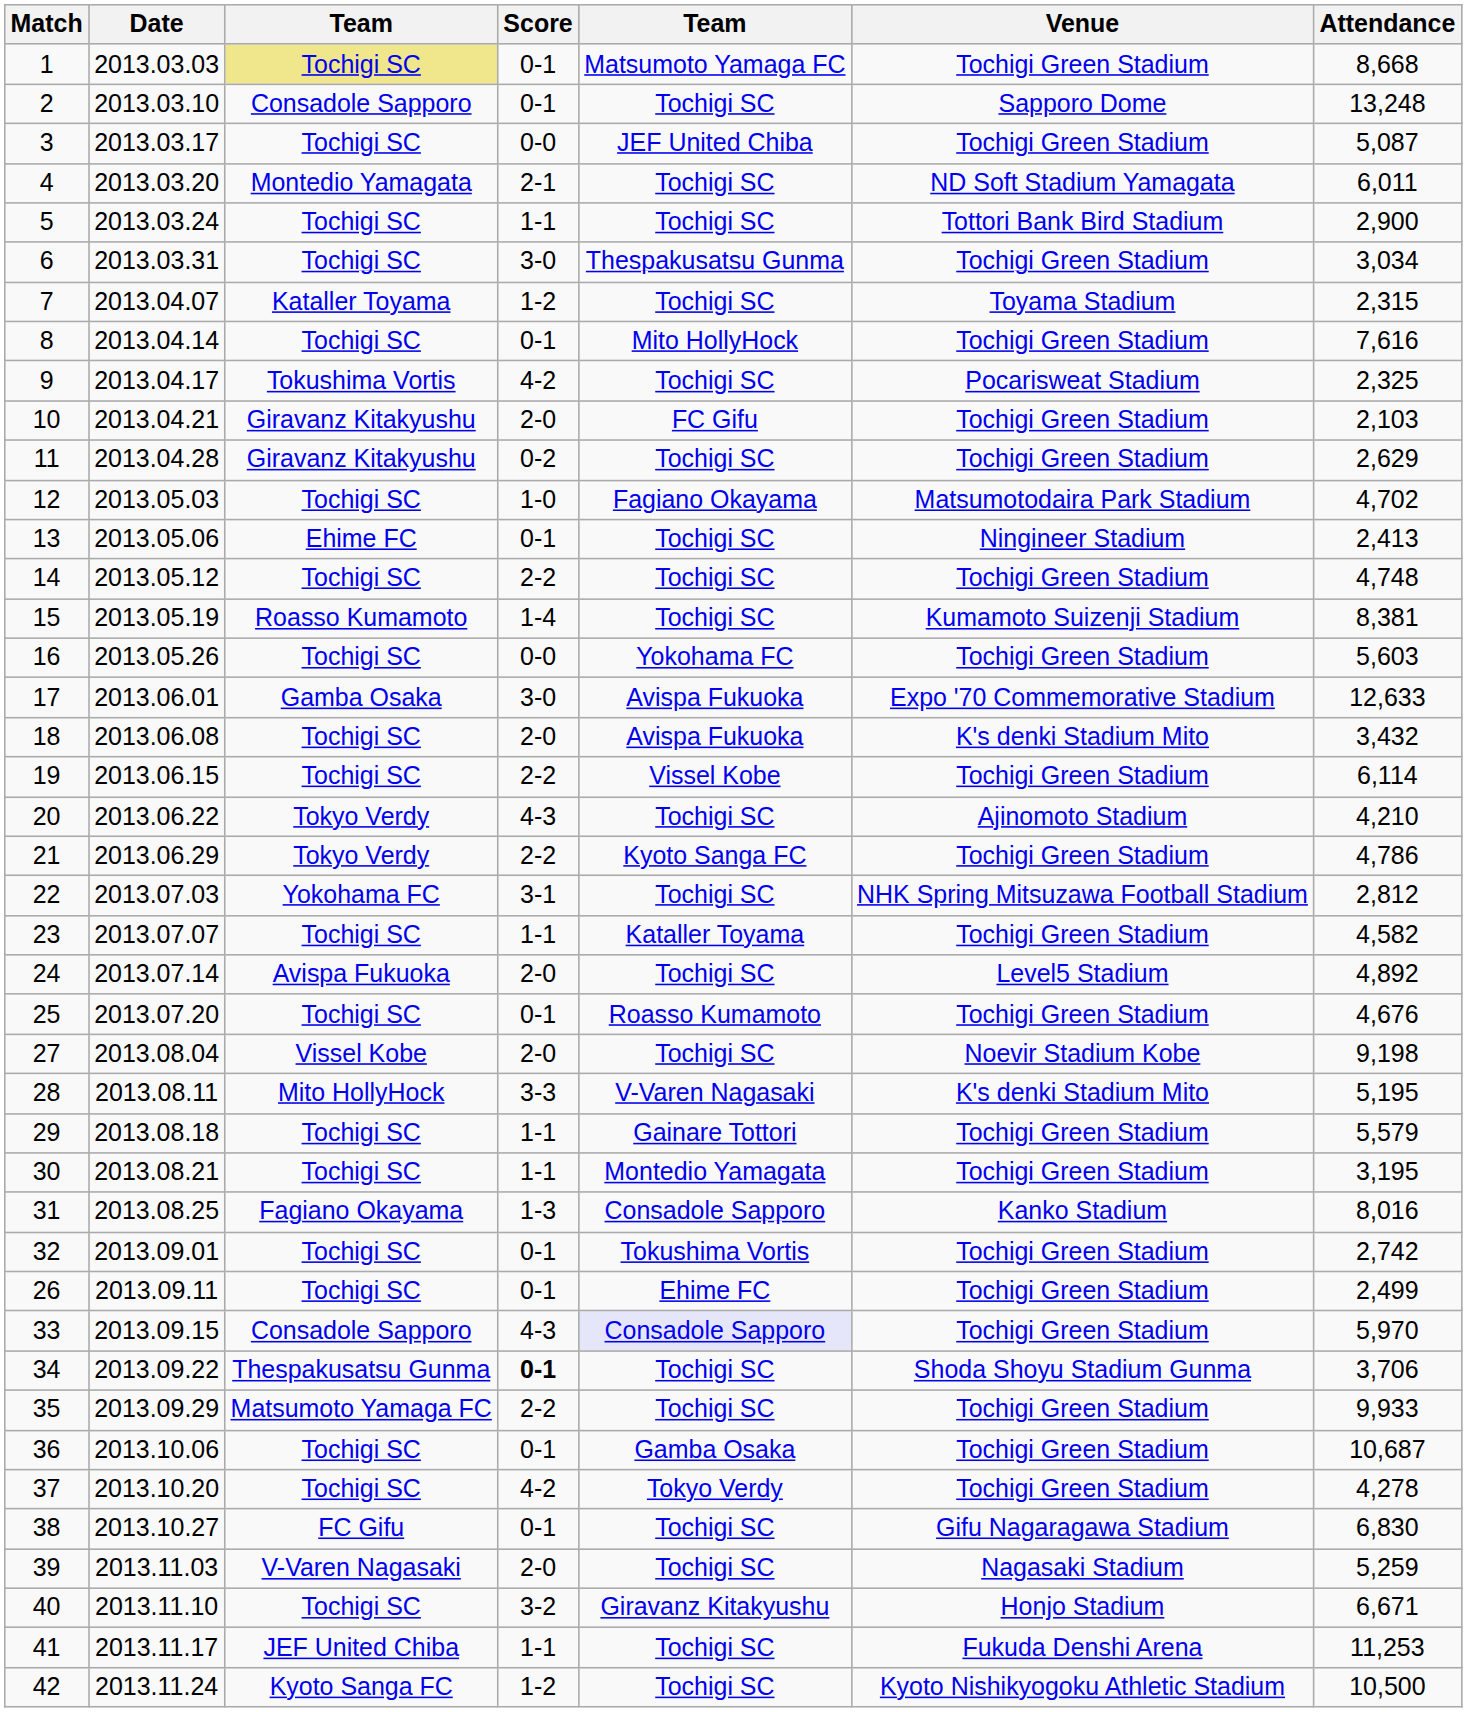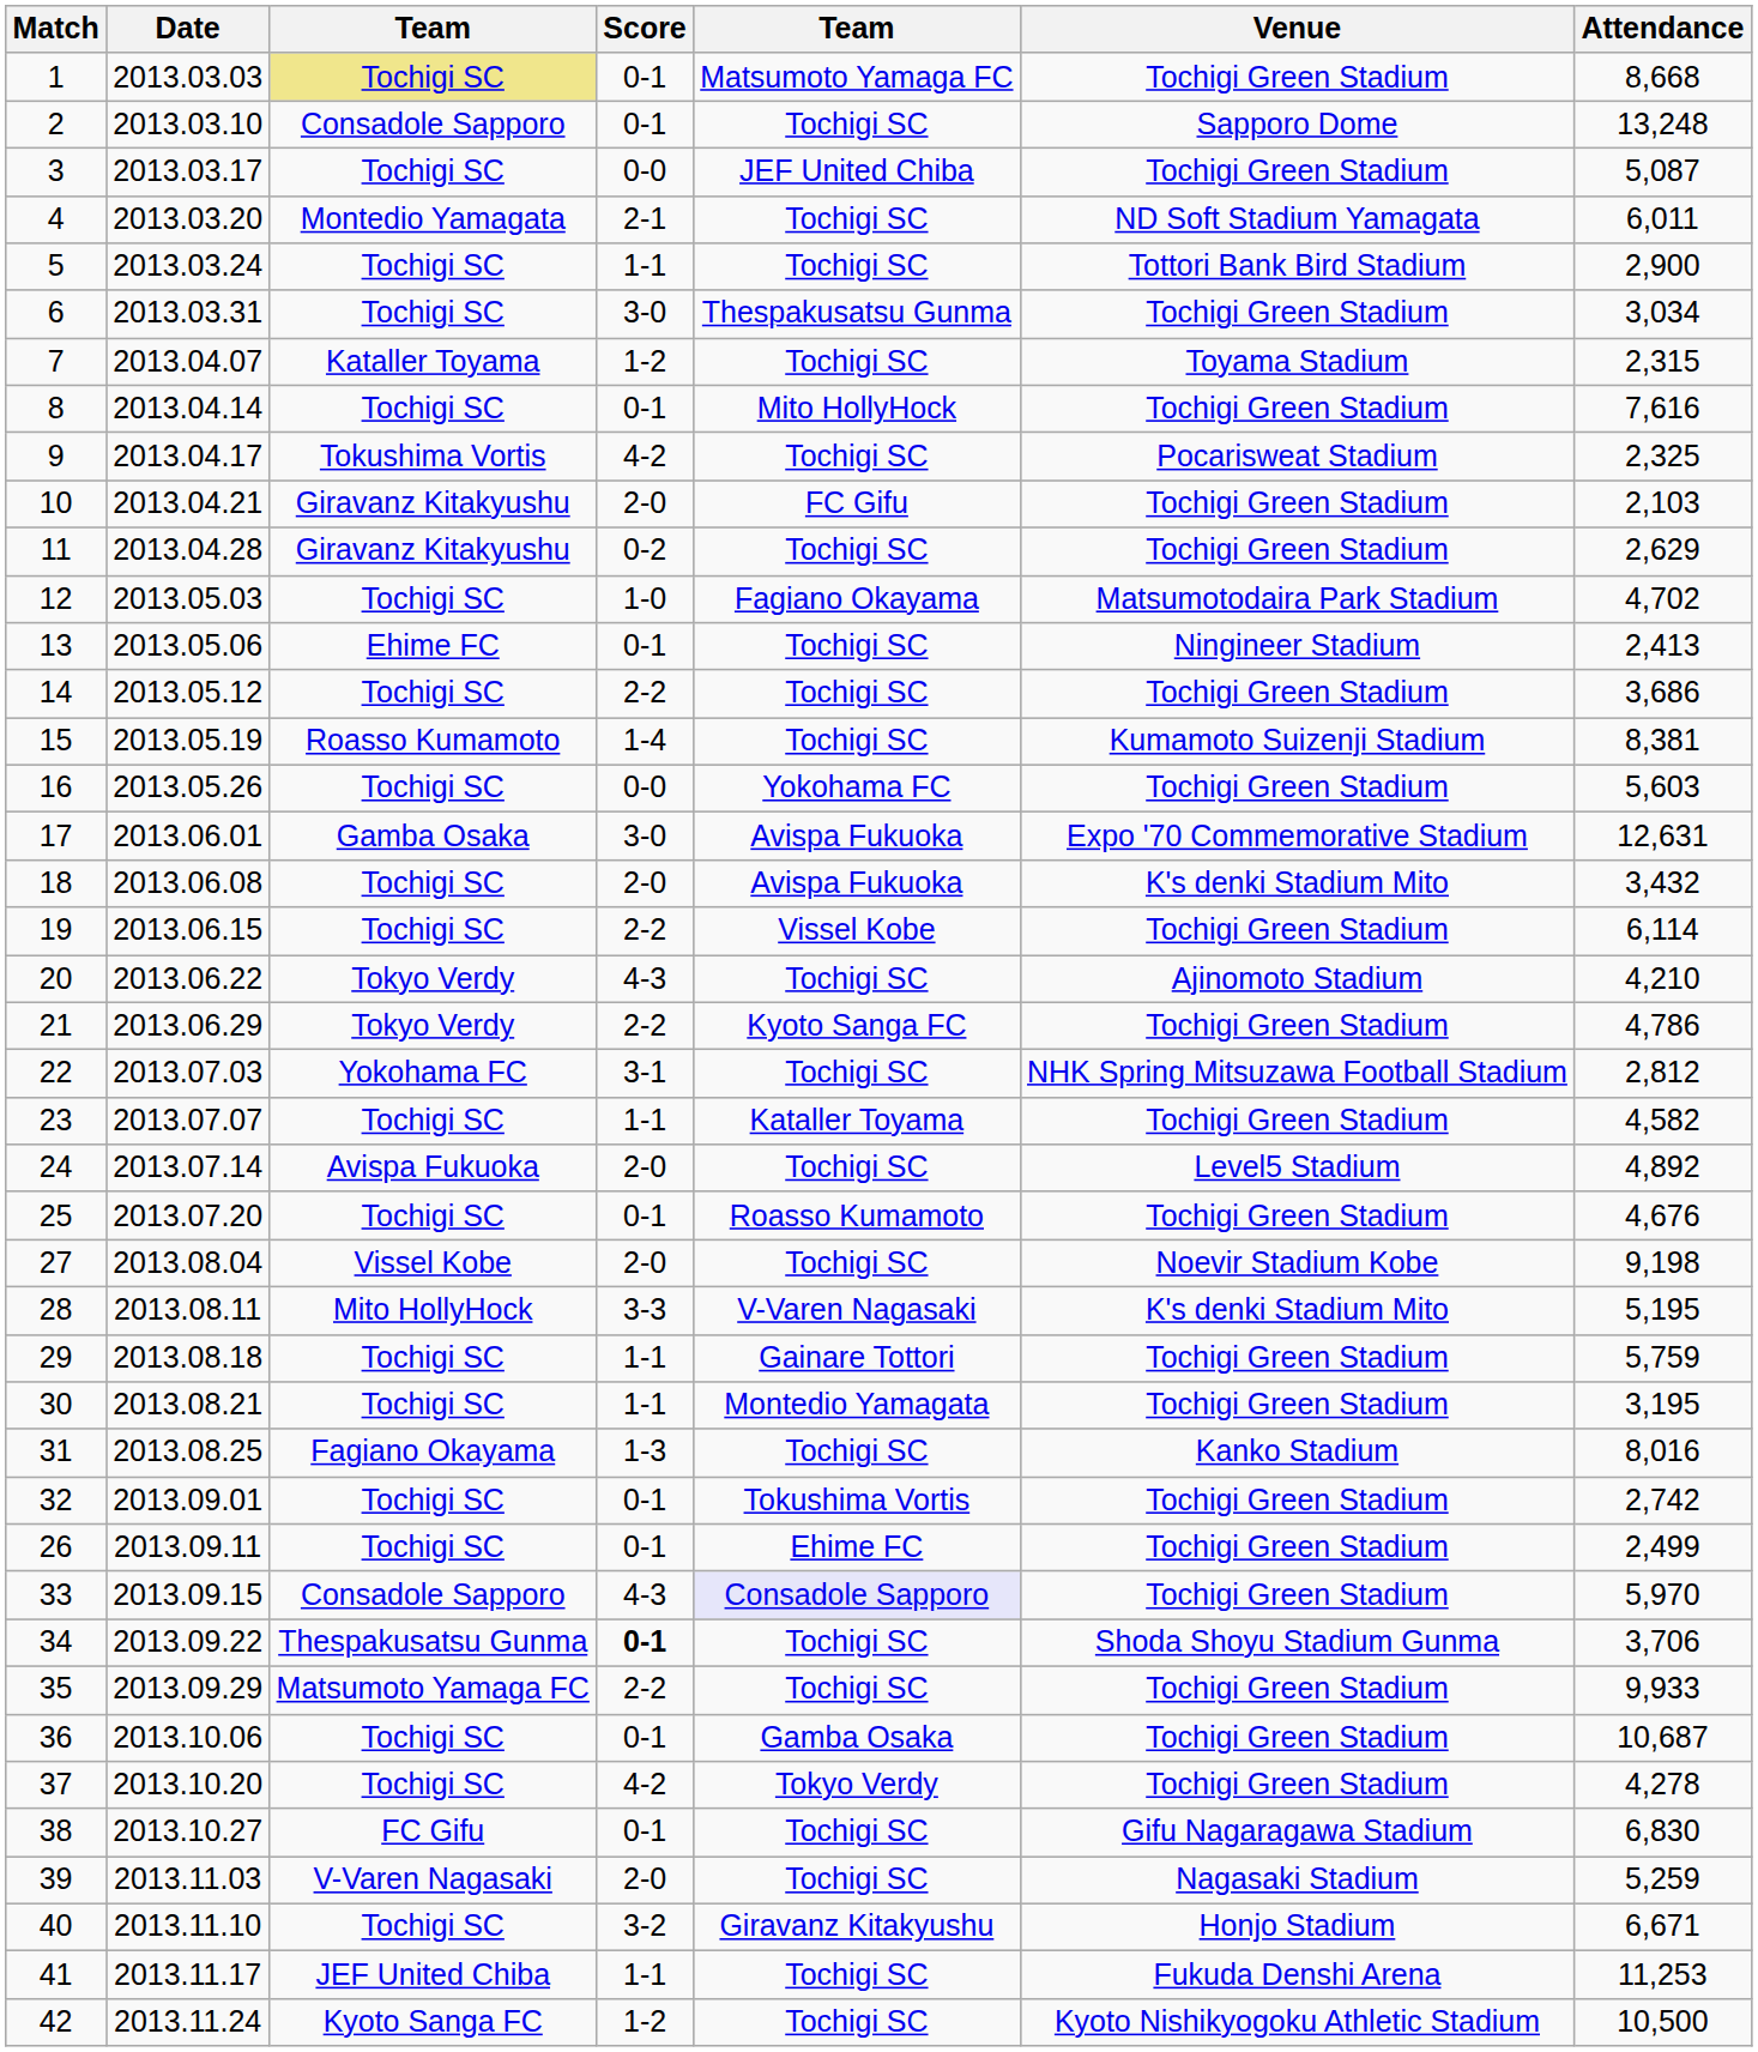14 | Attendance: 4,748 -> 3,686
17 | Attendance: 12,633 -> 12,631
29 | Attendance: 5,579 -> 5,759
31 | column 5: Consadole Sapporo -> Tochigi SC
